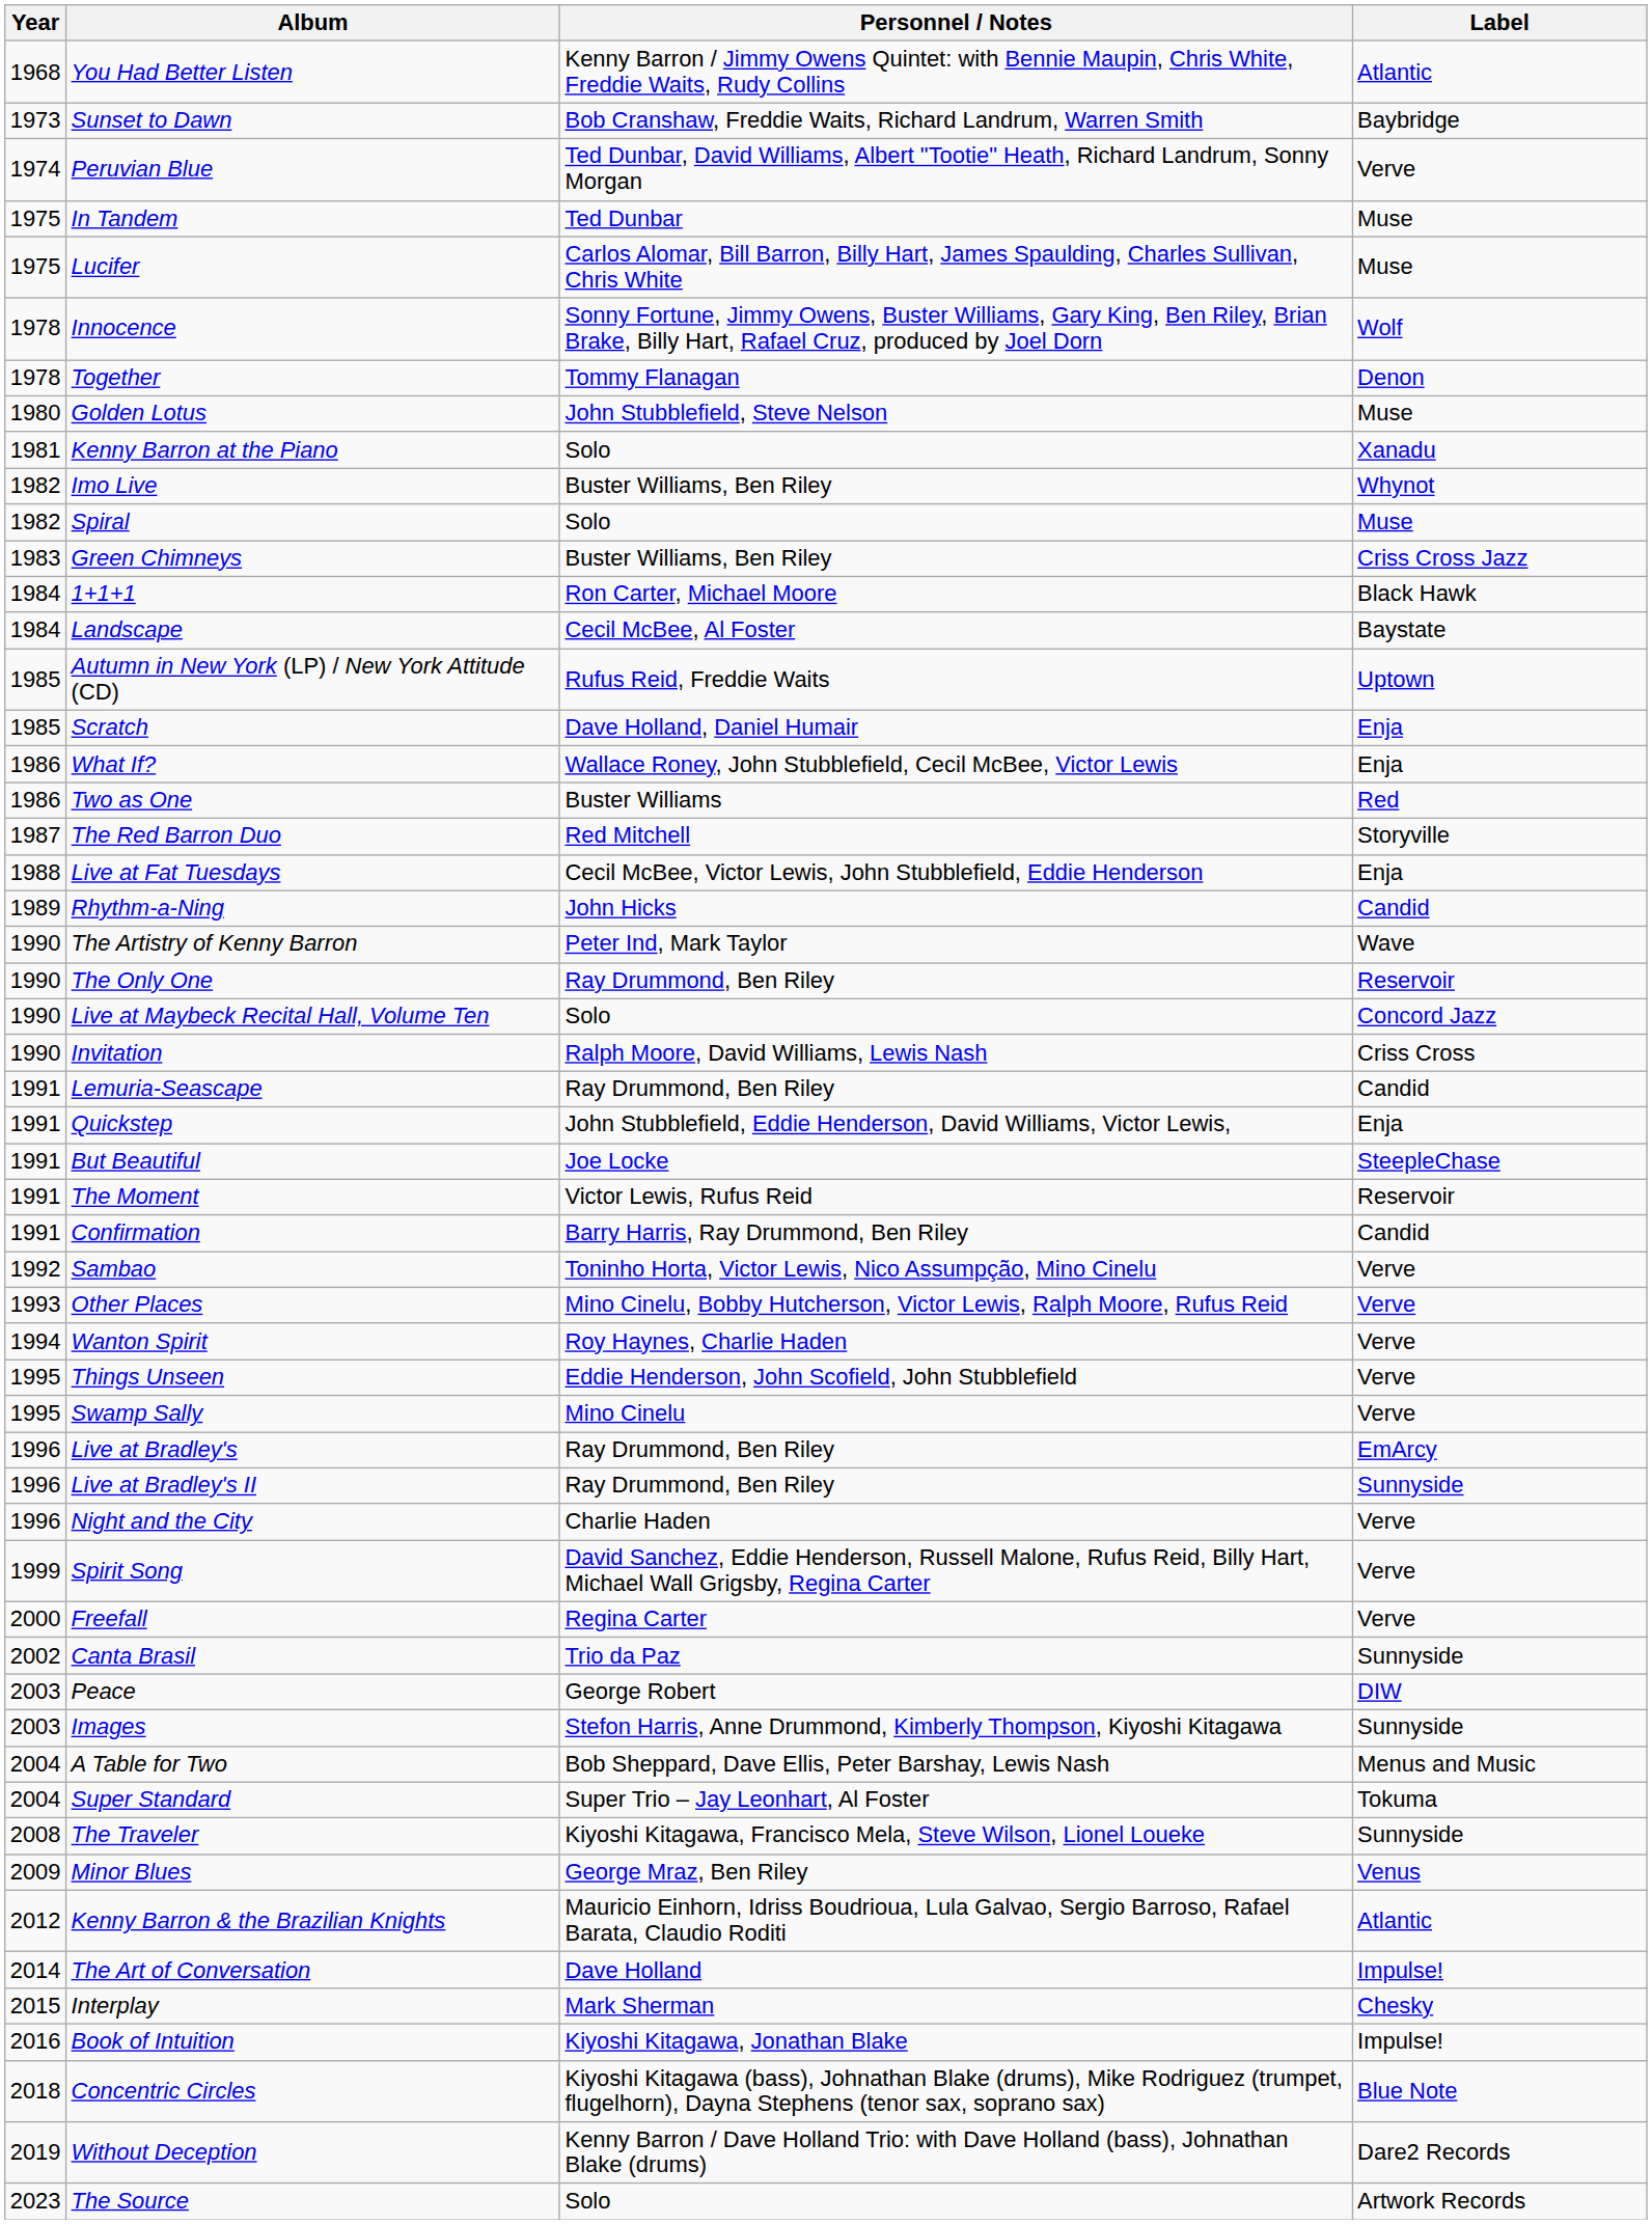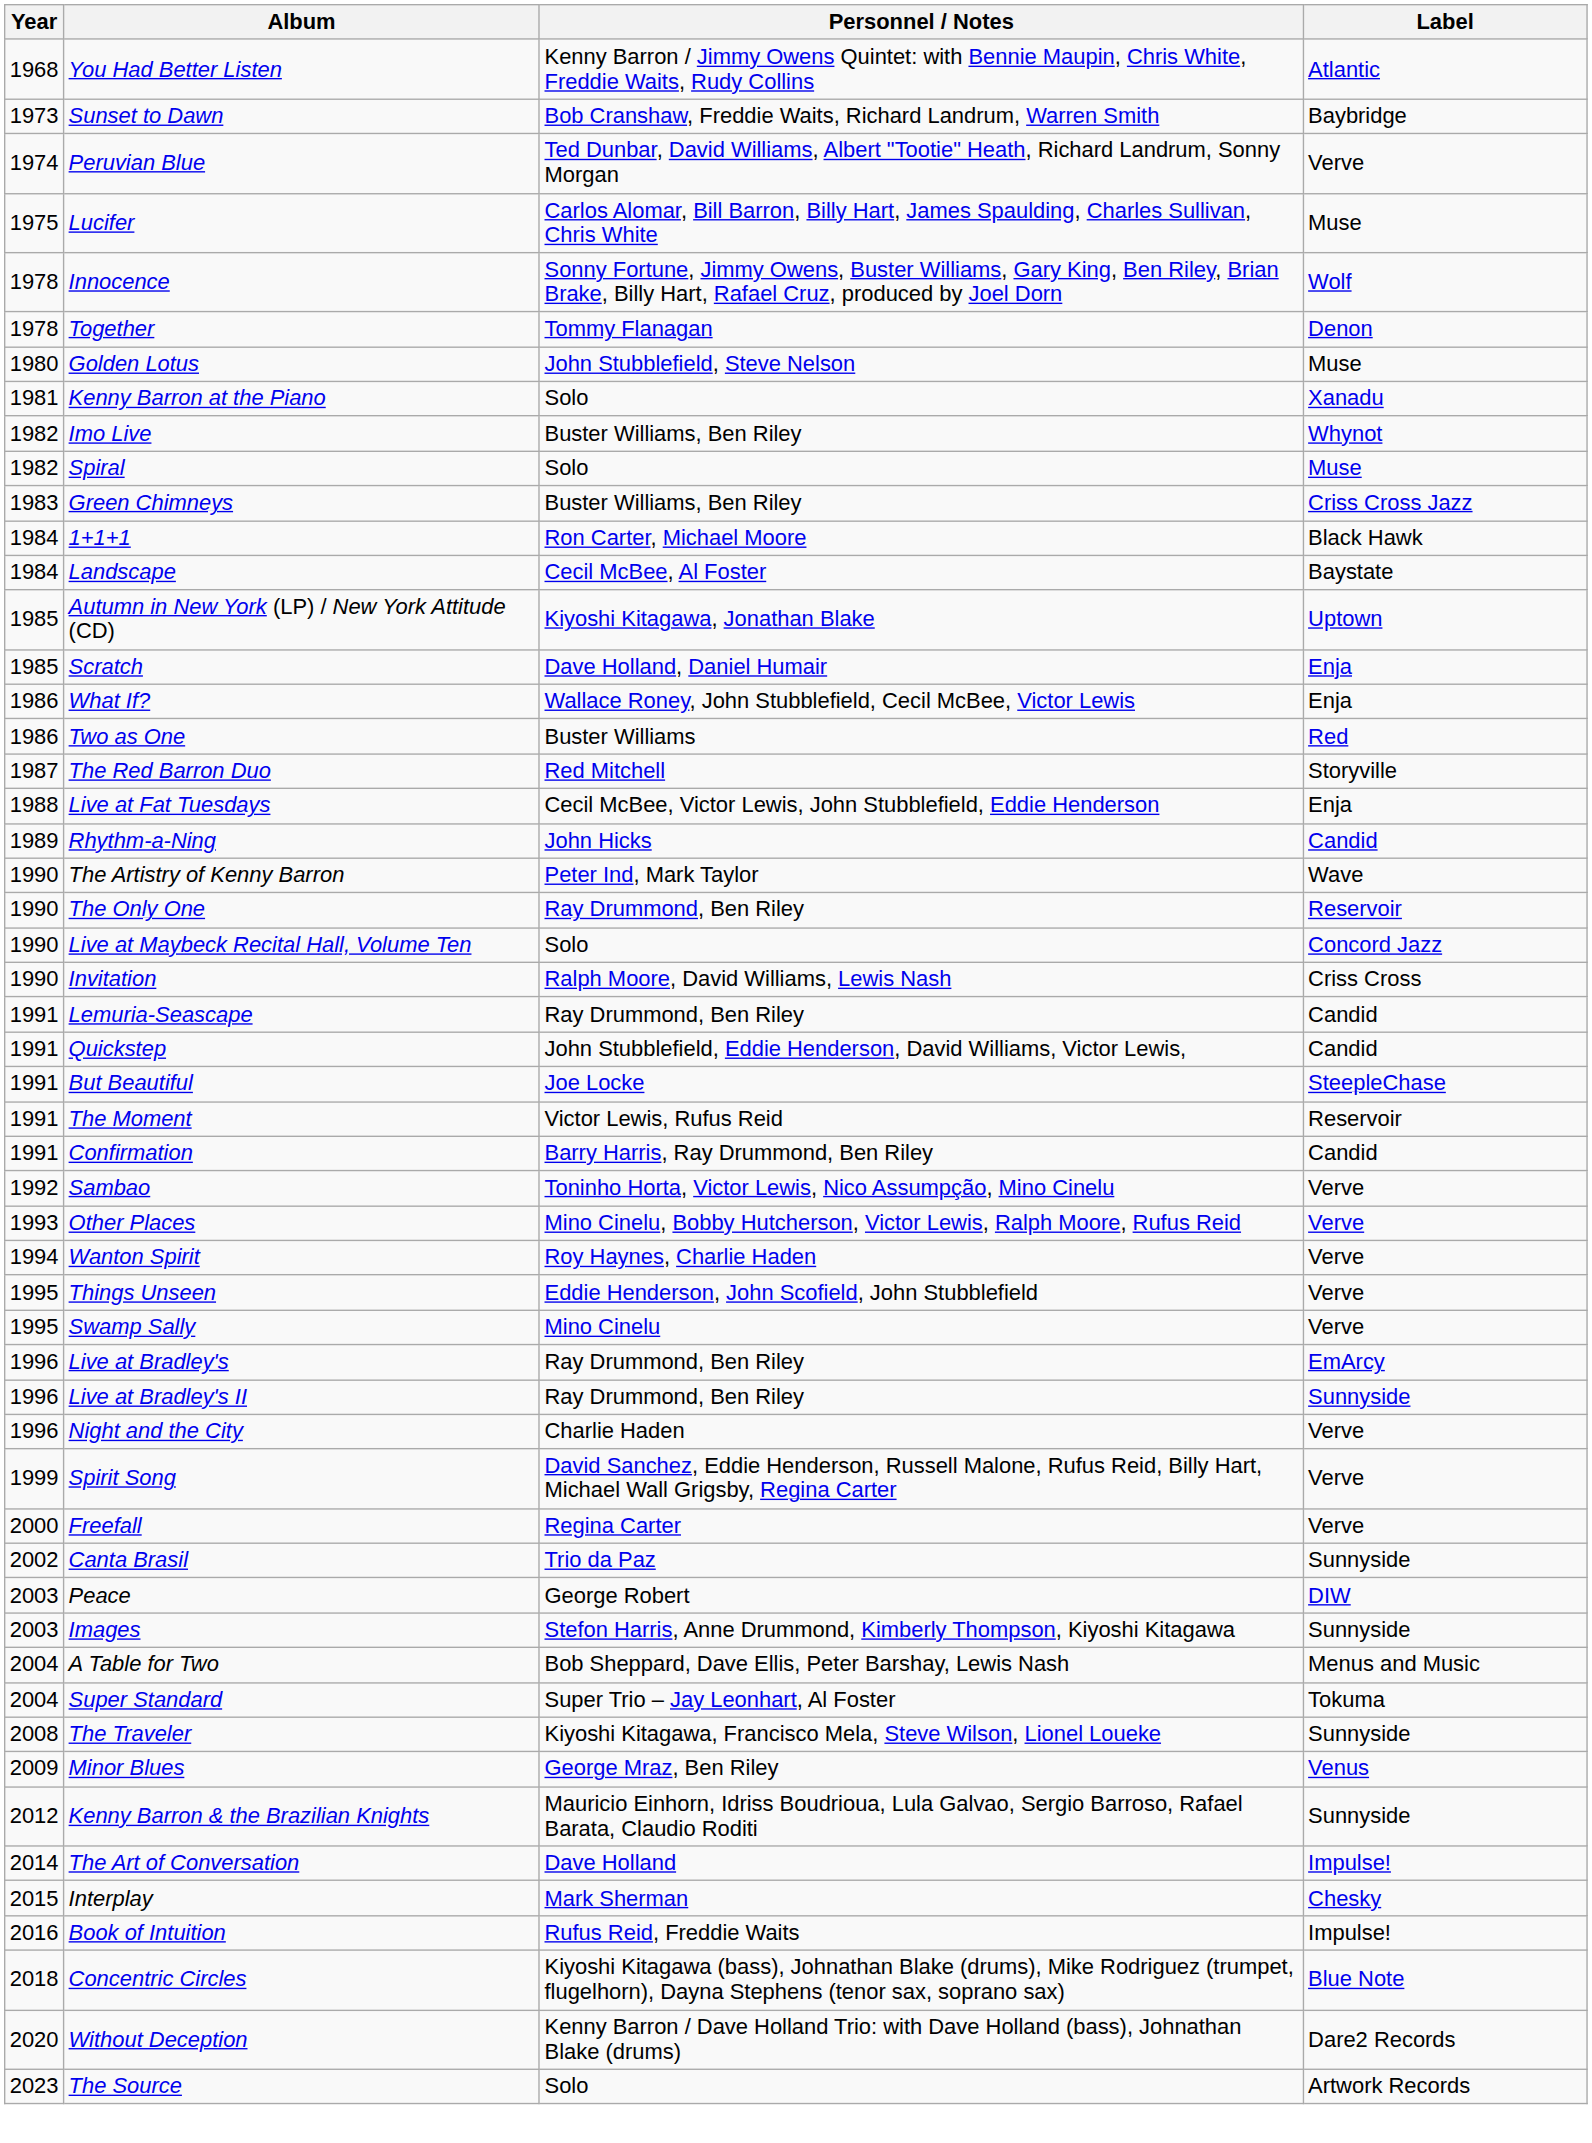- row: 1975 | In Tandem | Ted Dunbar | Muse
Autumn in New York (LP) / New York Attitude (CD) | Personnel / Notes: Rufus Reid, Freddie Waits -> Kiyoshi Kitagawa, Jonathan Blake
Quickstep | Label: Enja -> Candid
Kenny Barron & the Brazilian Knights | Label: Atlantic -> Sunnyside
Book of Intuition | Personnel / Notes: Kiyoshi Kitagawa, Jonathan Blake -> Rufus Reid, Freddie Waits
Without Deception | Year: 2019 -> 2020
